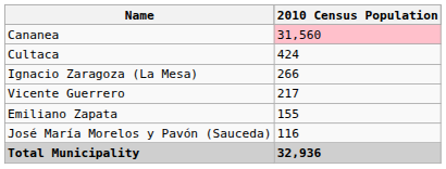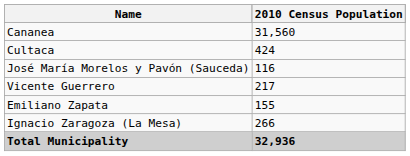Cananea | 2010 Census Population: pink background -> no background
rows swapped: Ignacio Zaragoza (La Mesa) <-> José María Morelos y Pavón (Sauceda)
